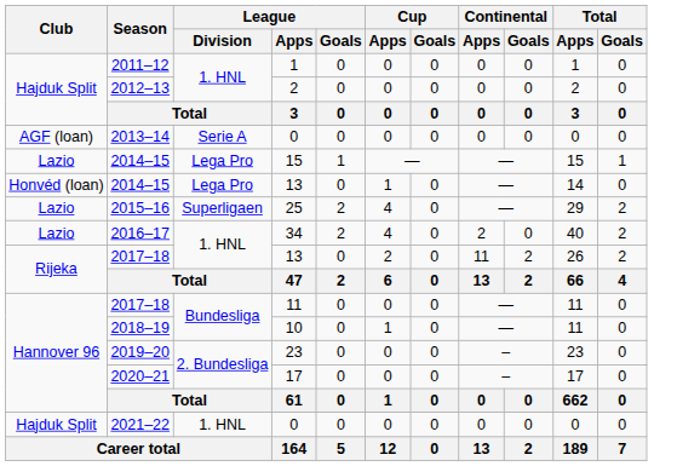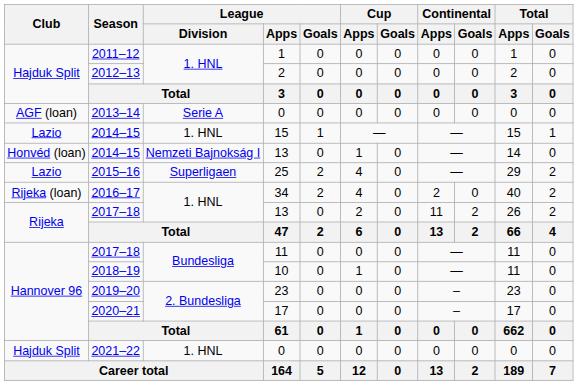2014–15 / 15 | League / Division: Lega Pro -> 1. HNL
2014–15 / 13 | League / Division: Lega Pro -> Nemzeti Bajnokság I
2016–17 | Club: Lazio -> Rijeka (loan)
